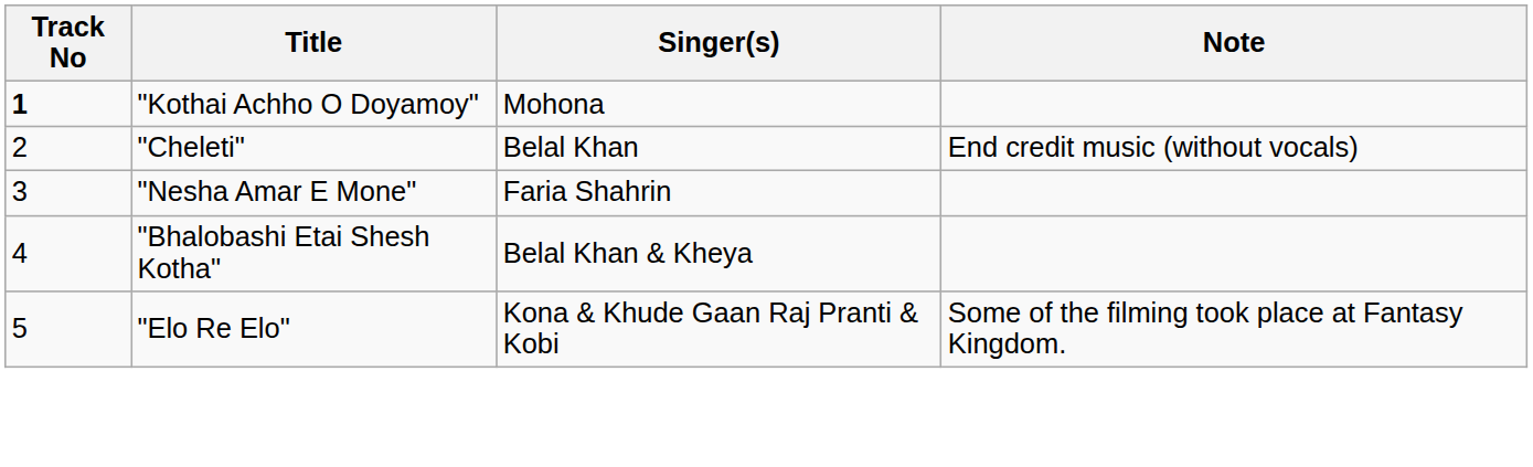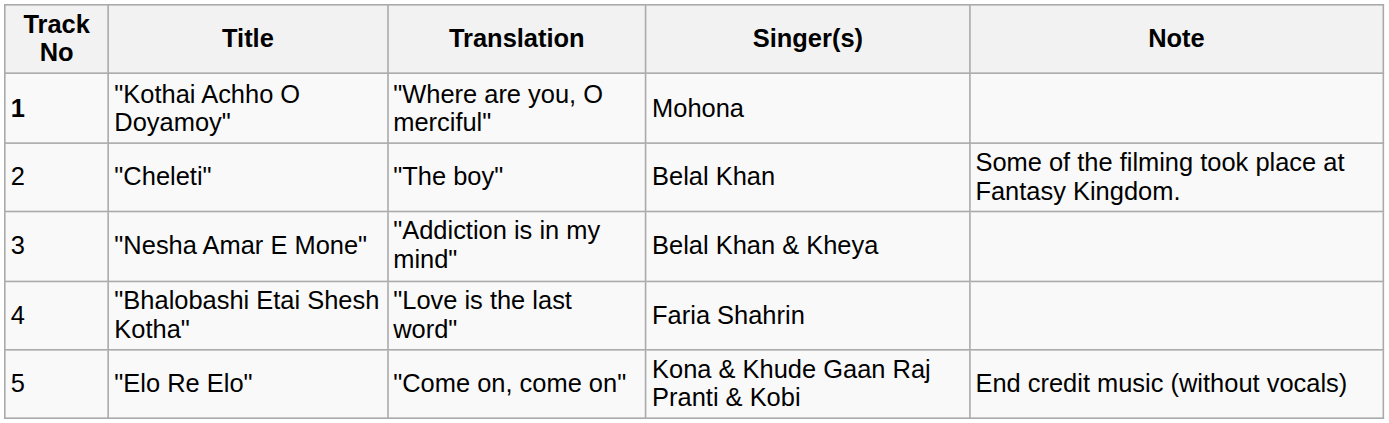+ column: Translation | "Where are you, O merciful" | "The boy" | "Addiction is in my mind" | "Love is the last word" | "Come on, come on"
"Cheleti" | Note: End credit music (without vocals) -> Some of the filming took place at Fantasy Kingdom.
"Nesha Amar E Mone" | Singer(s): Faria Shahrin -> Belal Khan & Kheya
"Bhalobashi Etai Shesh Kotha" | Singer(s): Belal Khan & Kheya -> Faria Shahrin
"Elo Re Elo" | Note: Some of the filming took place at Fantasy Kingdom. -> End credit music (without vocals)
